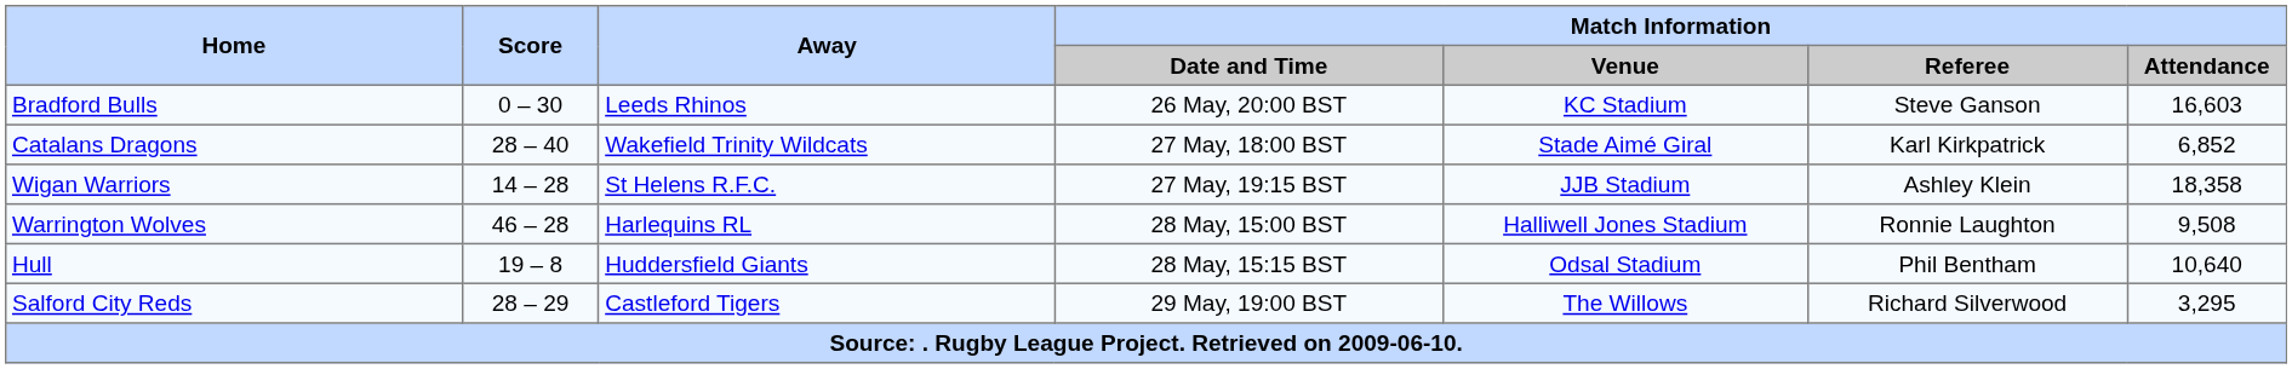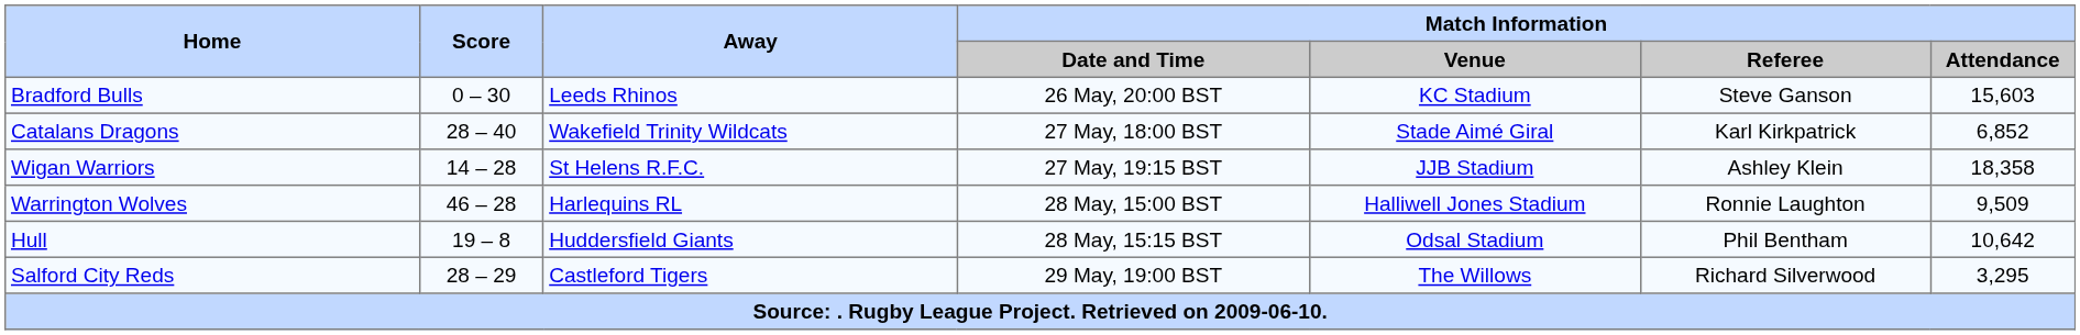Bradford Bulls | Match Information / Attendance: 16,603 -> 15,603
Warrington Wolves | Match Information / Attendance: 9,508 -> 9,509
Hull | Match Information / Attendance: 10,640 -> 10,642
